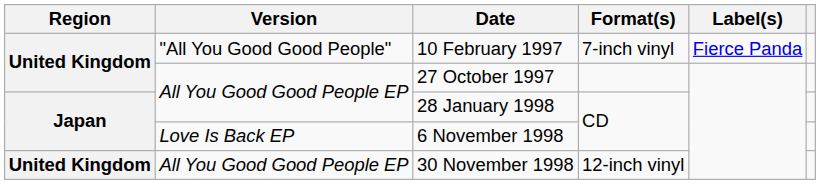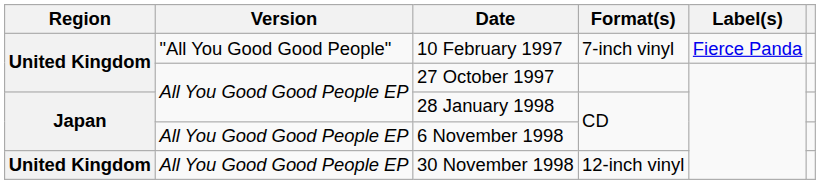6 November 1998 | Version: Love Is Back EP -> All You Good Good People EP
